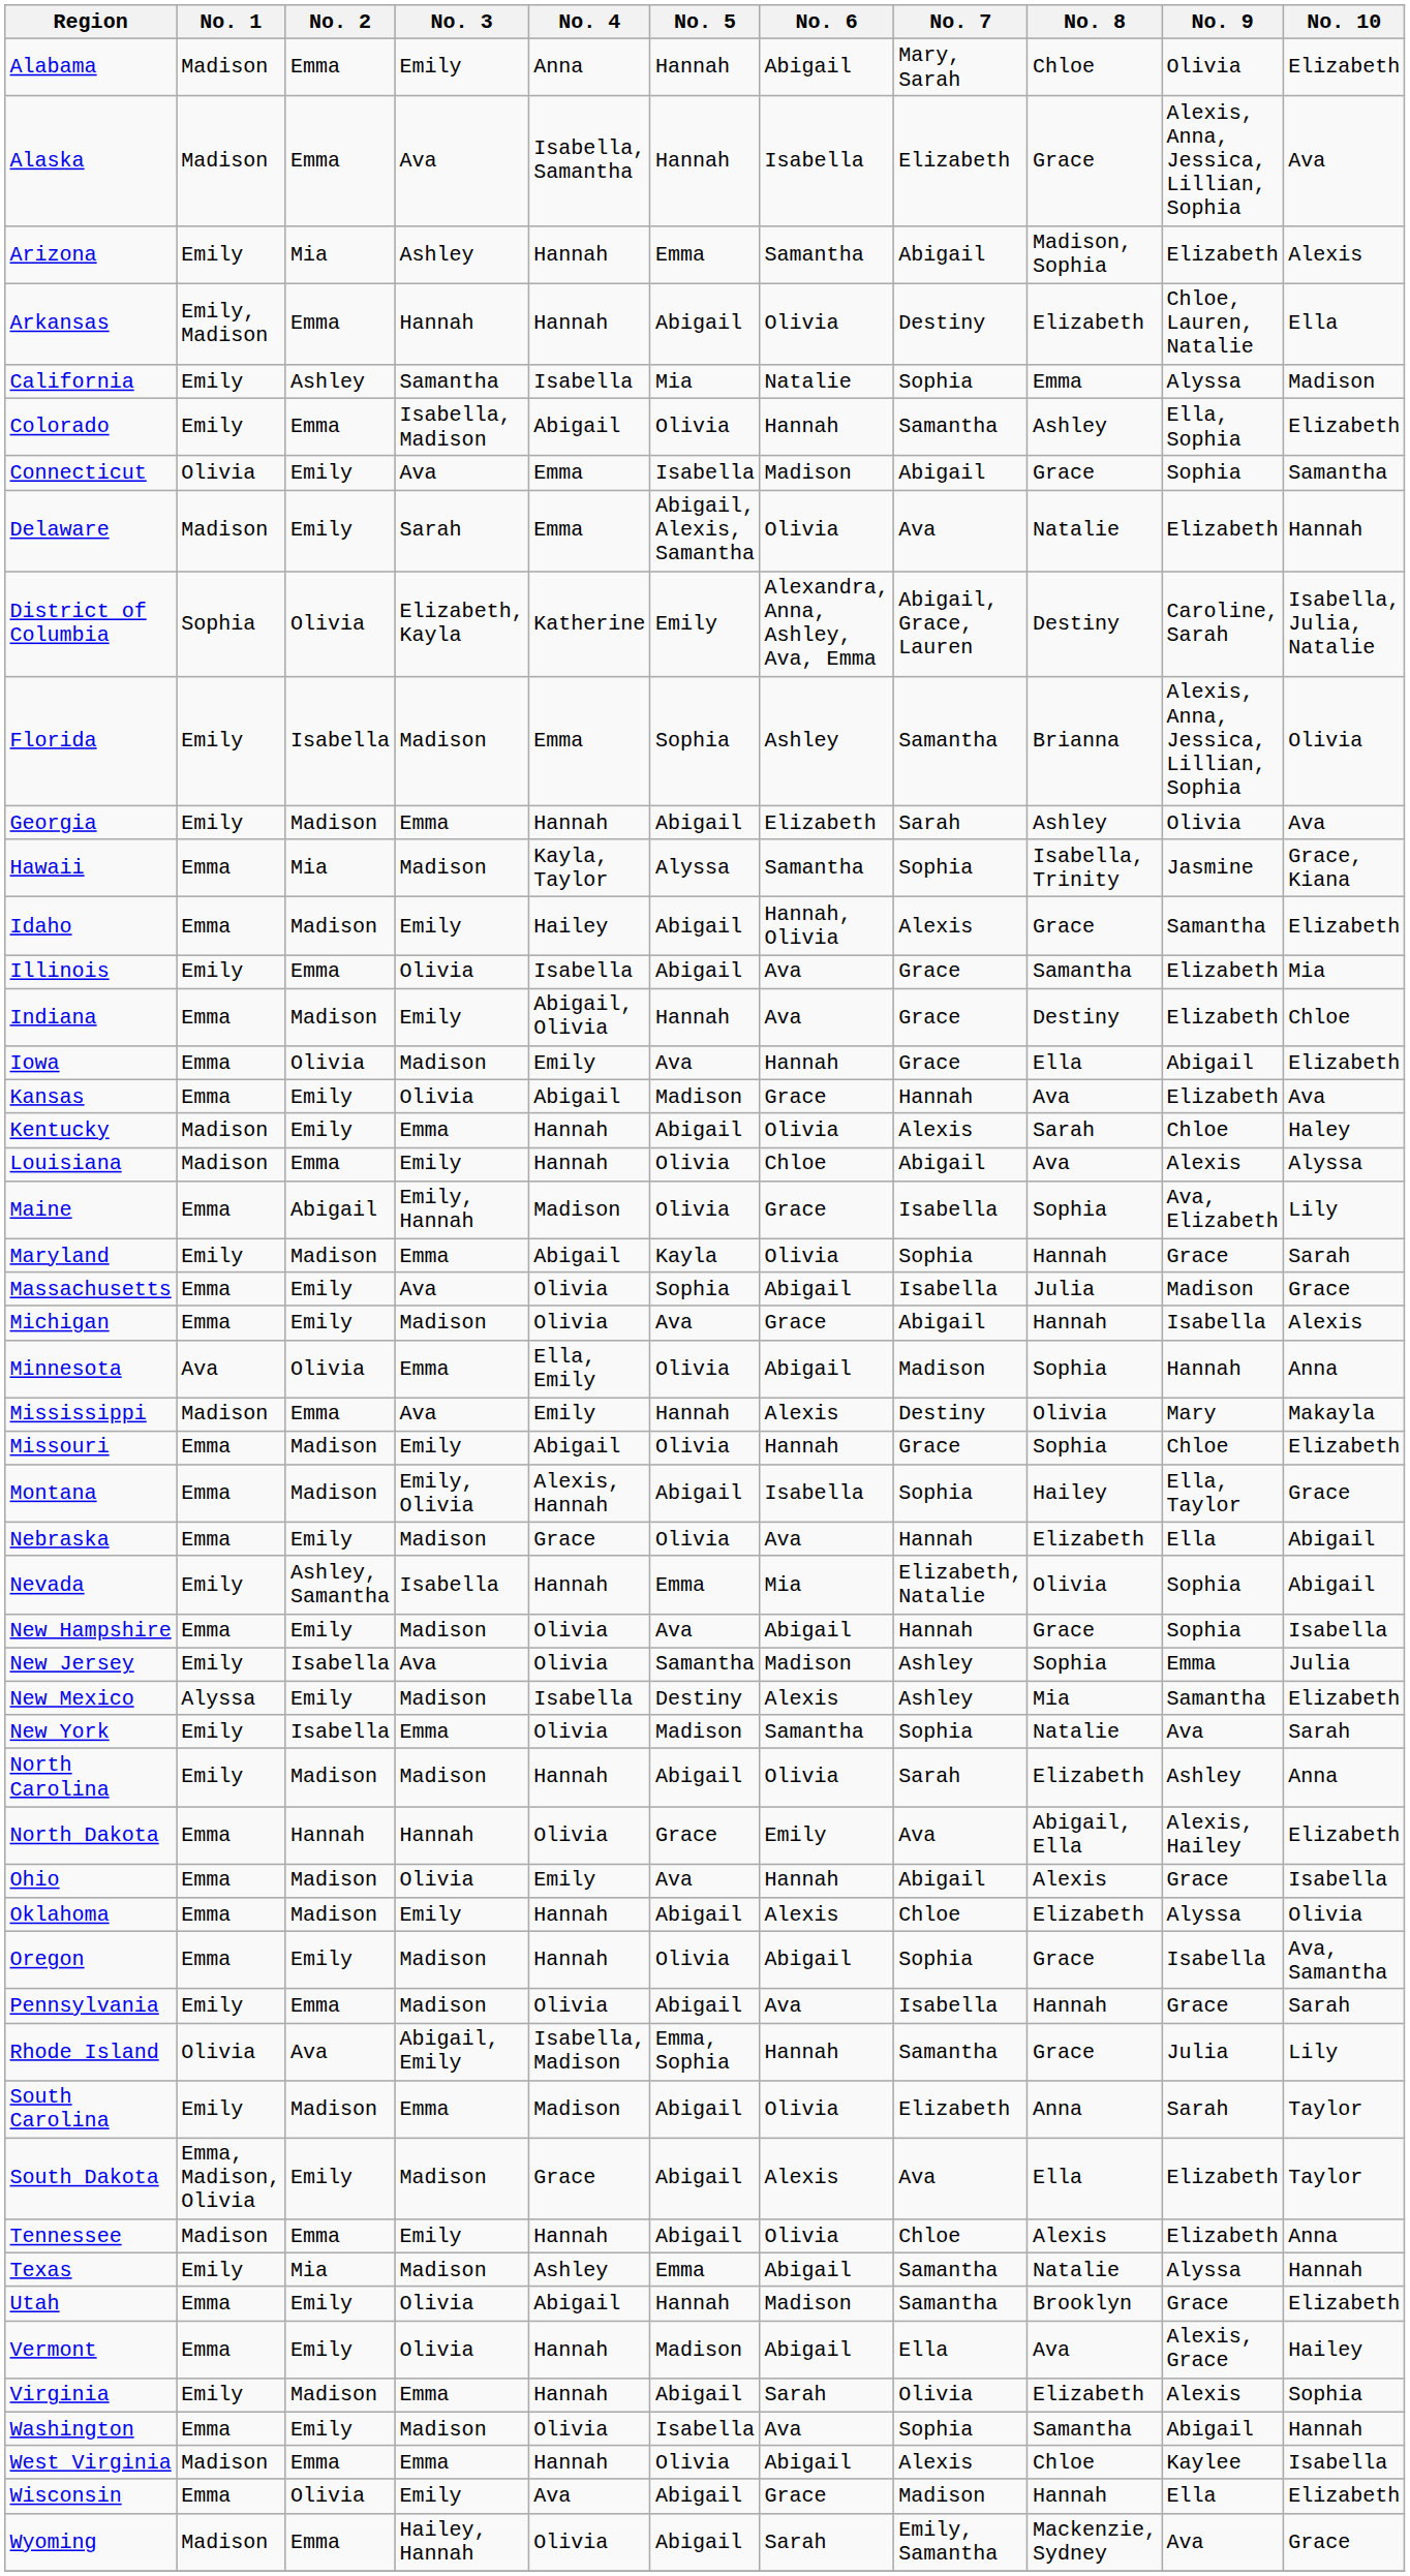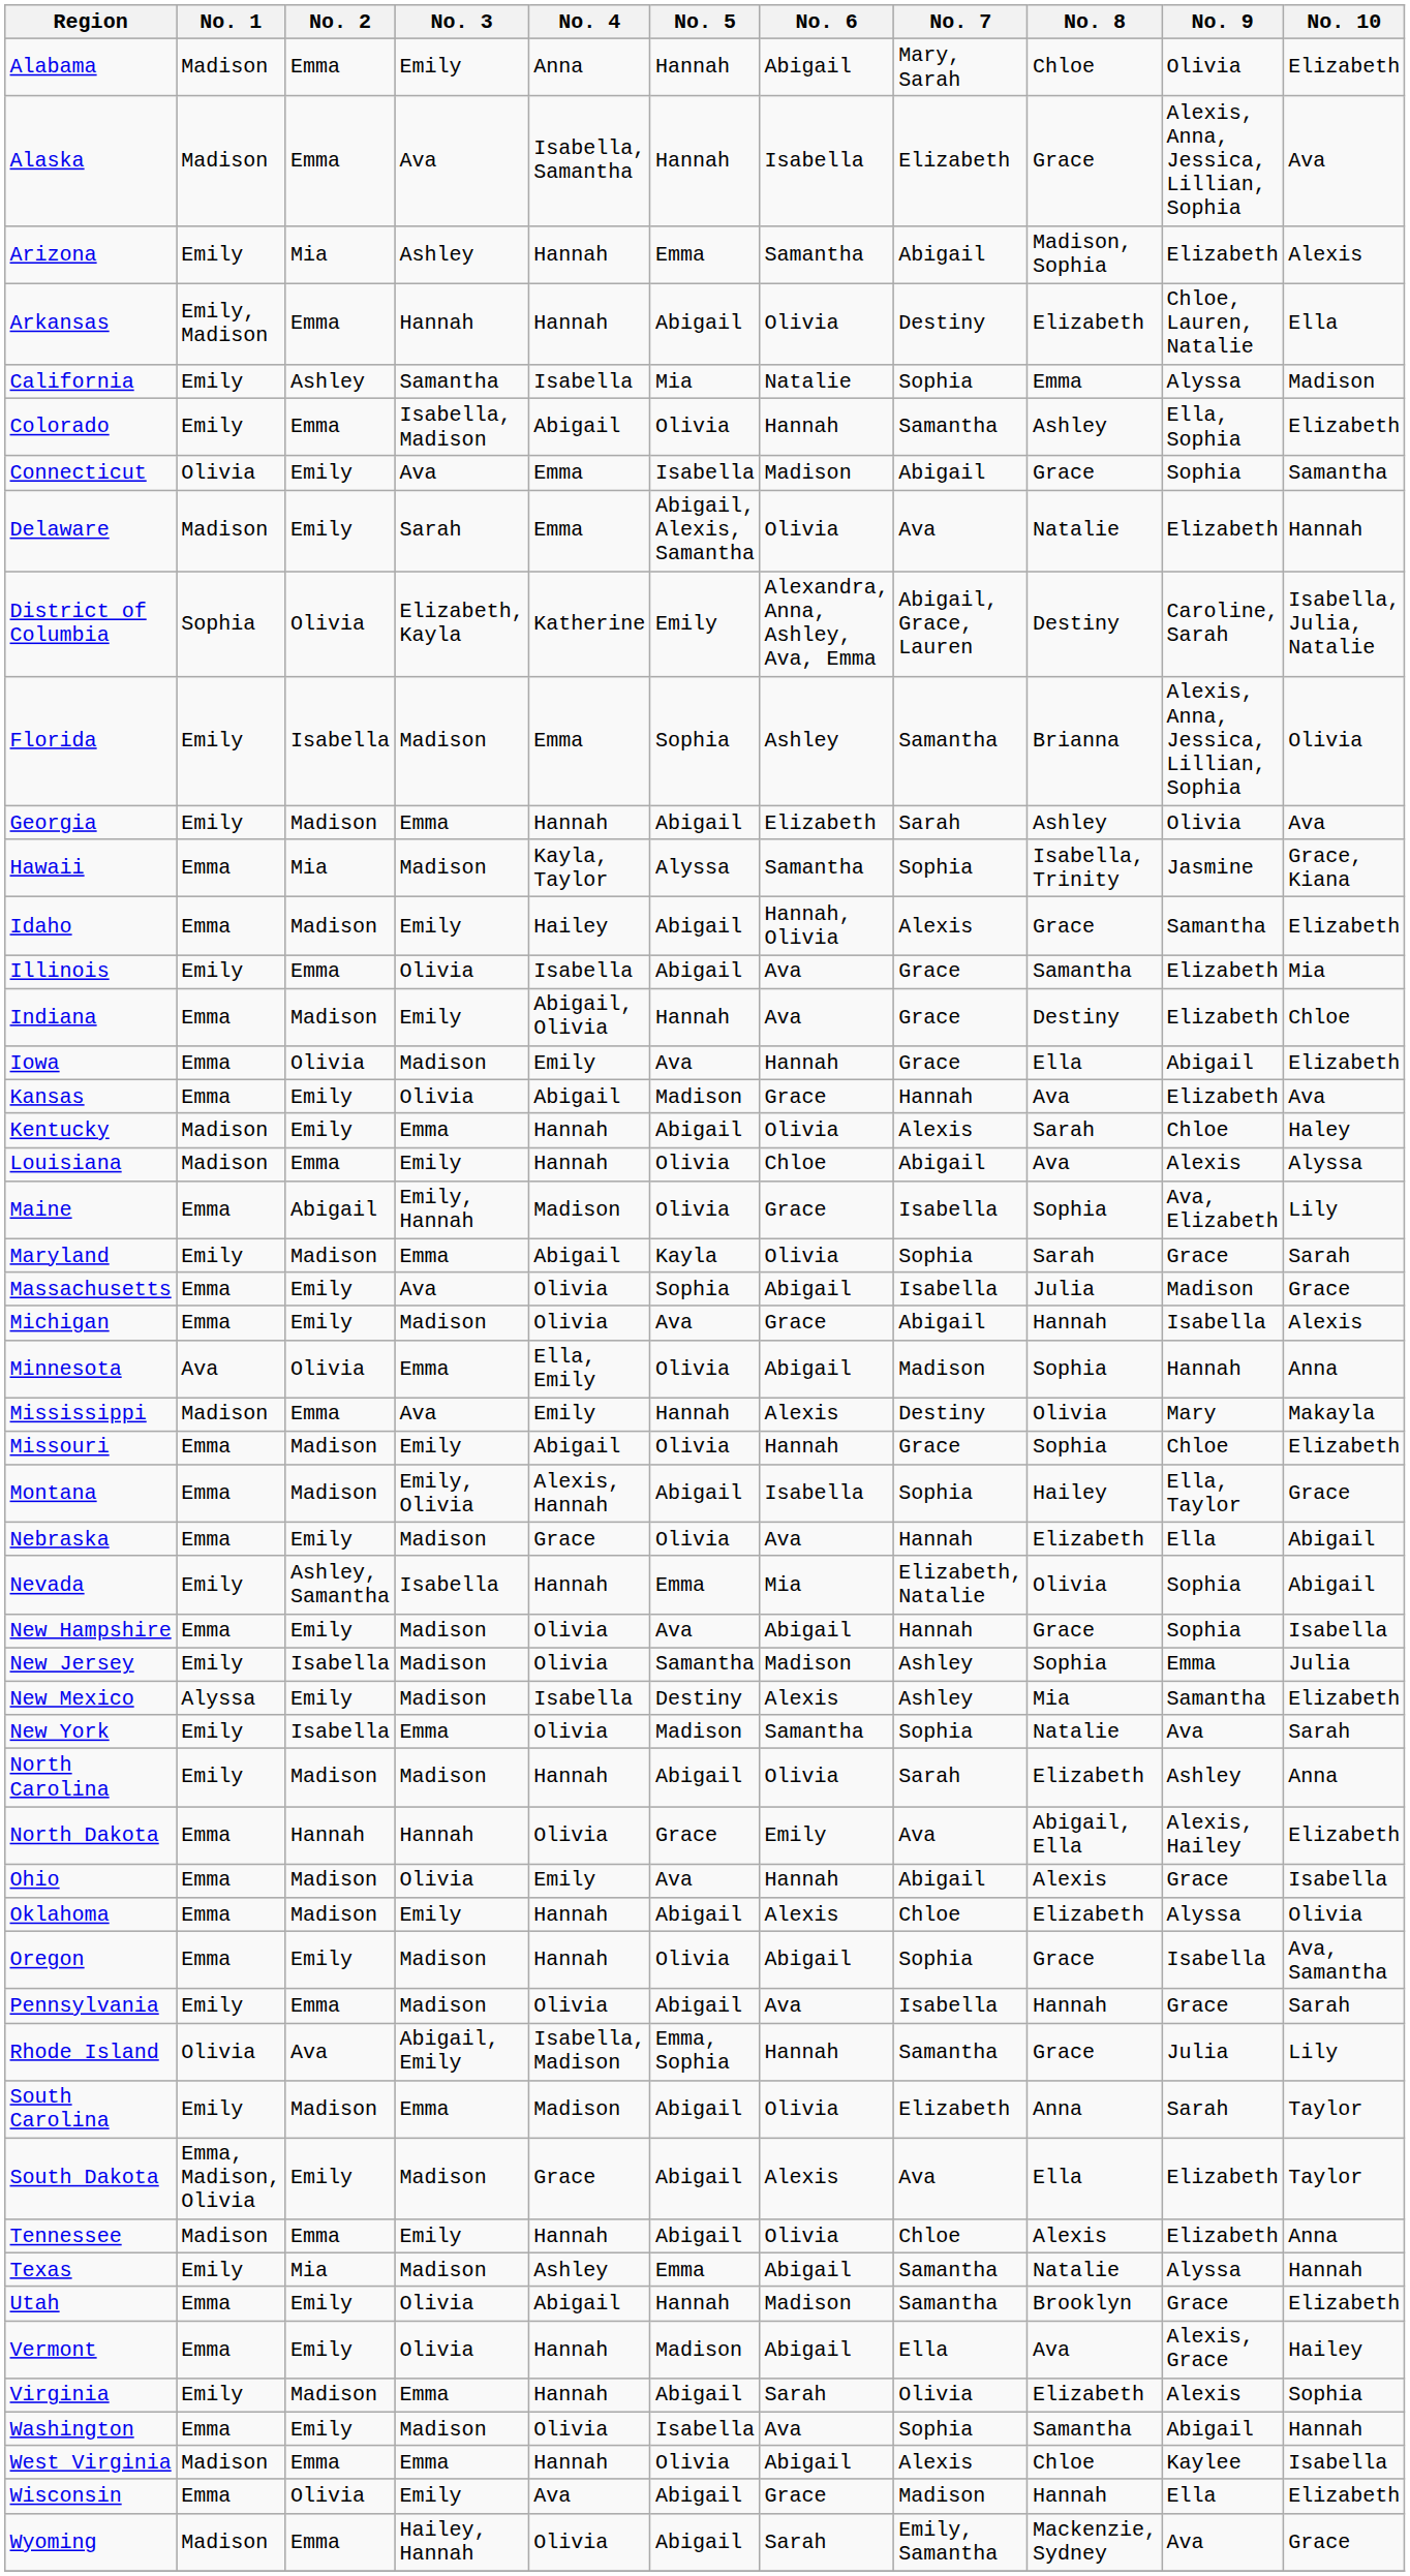Maryland | No. 8: Hannah -> Sarah
New Jersey | No. 3: Ava -> Madison
